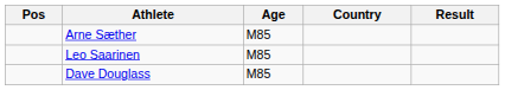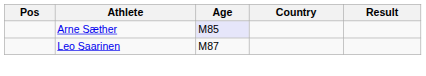Arne Sæther | Age: no background -> lavender background
Leo Saarinen | Age: M85 -> M87
- row: Dave Douglass | M85
